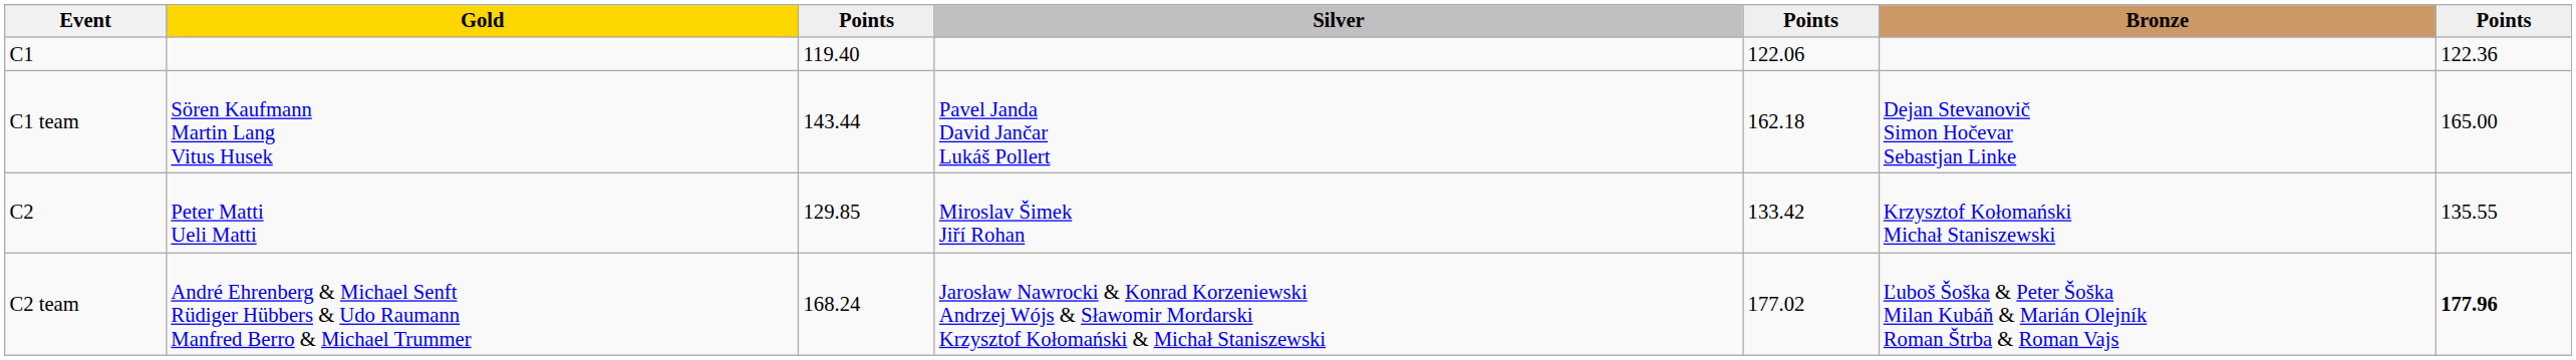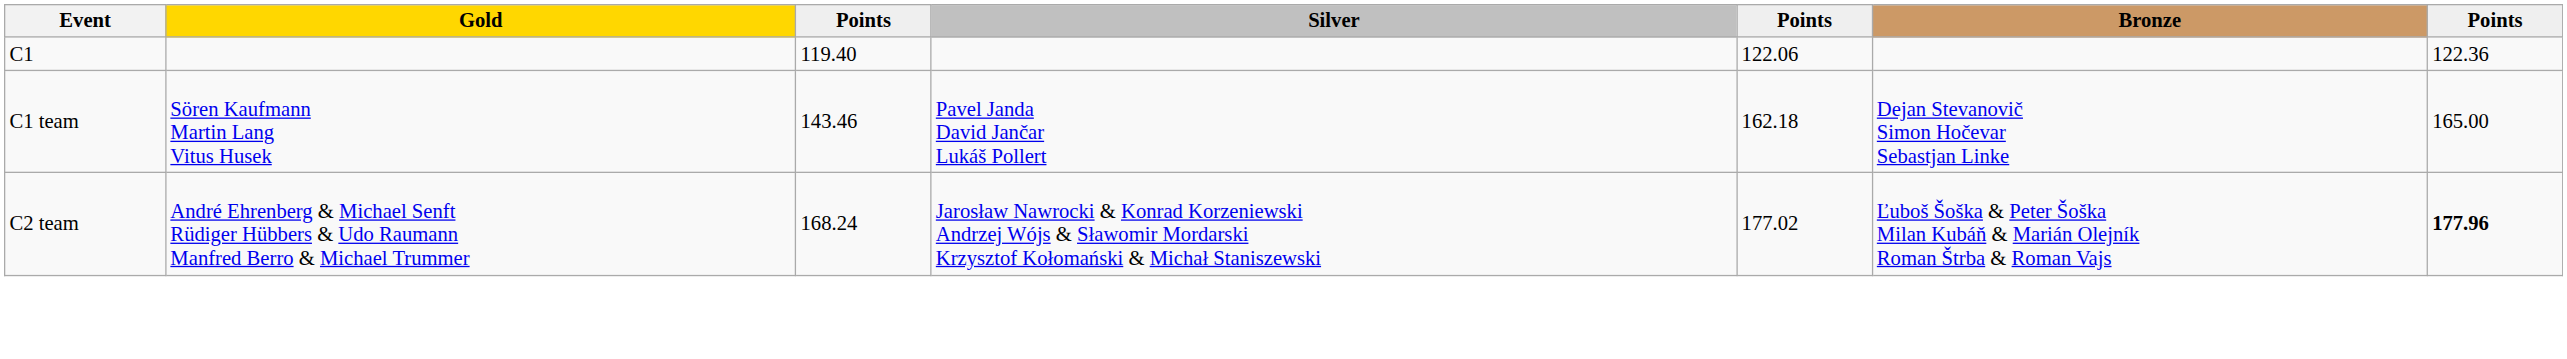C1 team | column 3: 143.44 -> 143.46
- row: C2 | Peter Matti Ueli Matti | 129.85 | Miroslav Šimek Jiří Rohan | 133.42 | Krzysztof Kołomański Michał Staniszewski | 135.55
